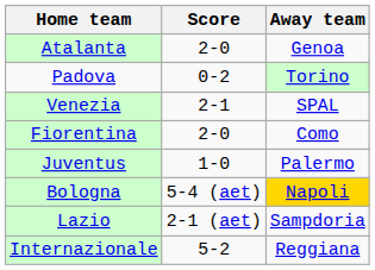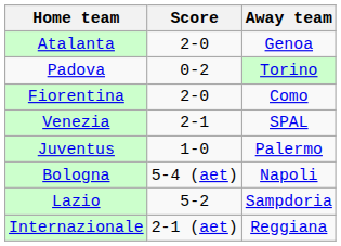rows swapped: Venezia <-> Fiorentina
Bologna | Away team: gold background -> no background
Lazio | Score: 2-1 (aet) -> 5-2
Internazionale | Score: 5-2 -> 2-1 (aet)
